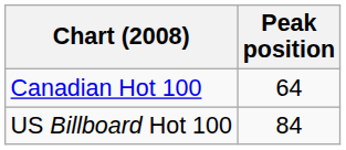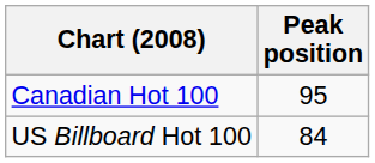Canadian Hot 100 | Peak position: 64 -> 95
